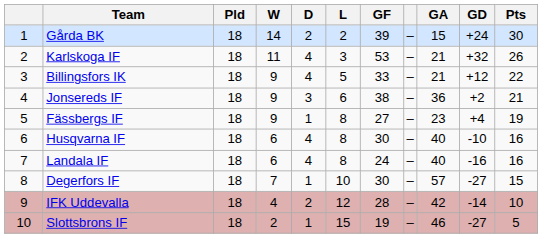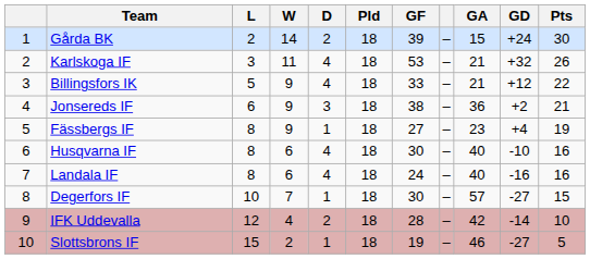columns swapped: Pld <-> L
